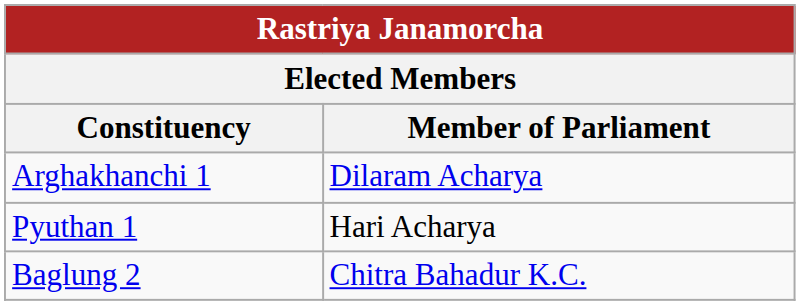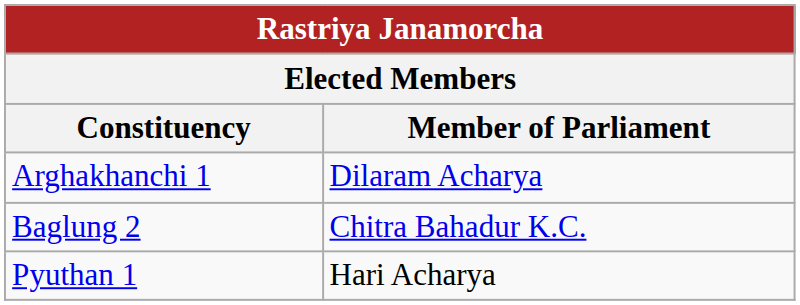rows swapped: Baglung 2 <-> Pyuthan 1
